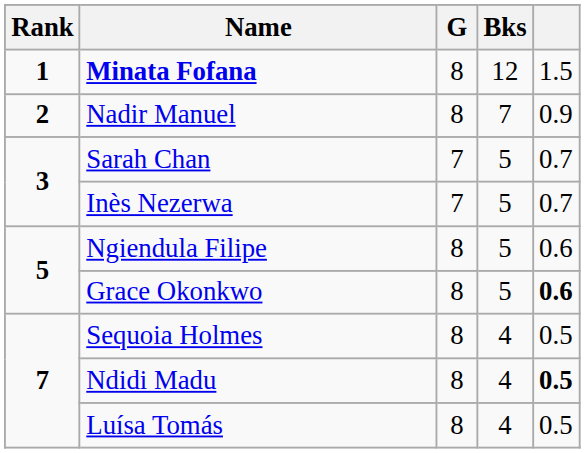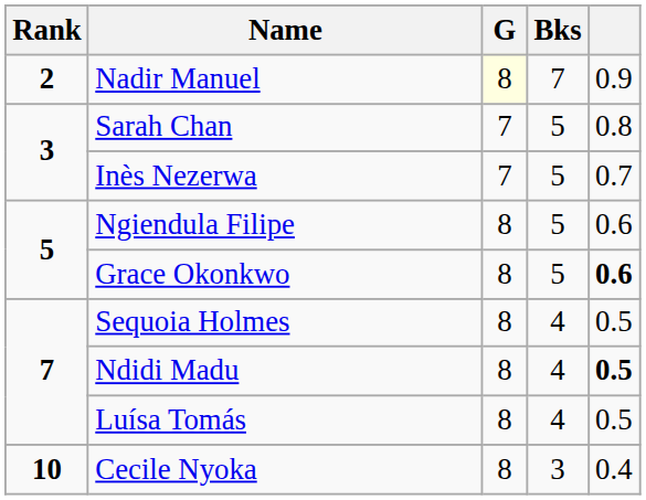- row: 1 | Minata Fofana | 8 | 12 | 1.5
Nadir Manuel | G: no background -> lightyellow background
Sarah Chan | column 5: 0.7 -> 0.8
+ row: 10 | Cecile Nyoka | 8 | 3 | 0.4
